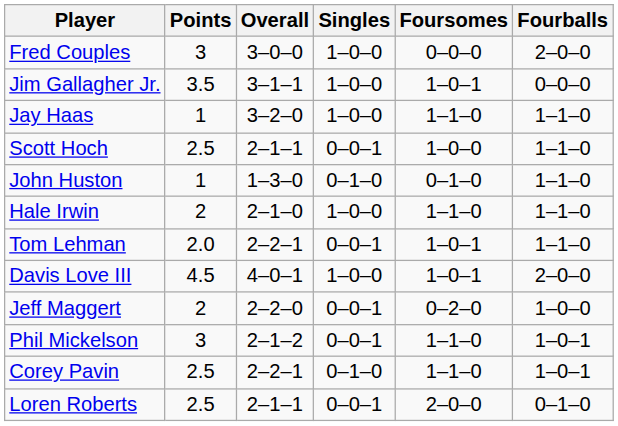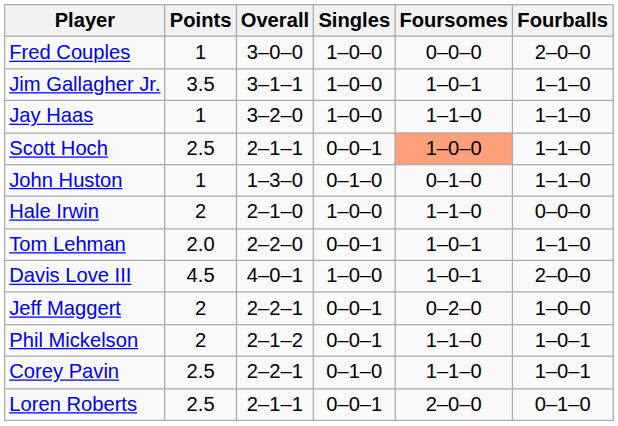Fred Couples | Points: 3 -> 1
Jim Gallagher Jr. | Fourballs: 0–0–0 -> 1–1–0
Scott Hoch | Foursomes: no background -> lightsalmon background
Hale Irwin | Fourballs: 1–1–0 -> 0–0–0
Tom Lehman | Overall: 2–2–1 -> 2–2–0
Jeff Maggert | Overall: 2–2–0 -> 2–2–1
Phil Mickelson | Points: 3 -> 2
